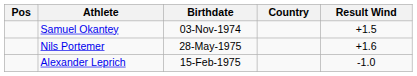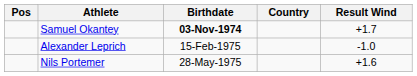Samuel Okantey | Birthdate: normal -> bold
Samuel Okantey | Result Wind: +1.5 -> +1.7
rows swapped: Nils Portemer <-> Alexander Leprich
